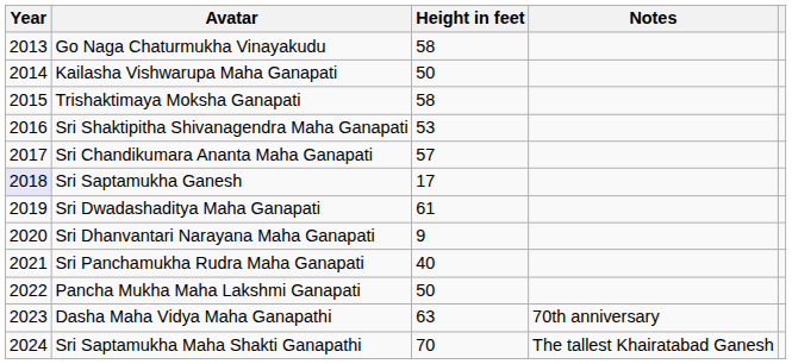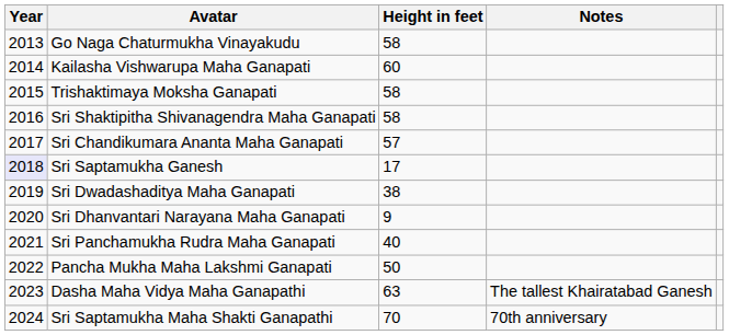Kailasha Vishwarupa Maha Ganapati | Height in feet: 50 -> 60
Sri Shaktipitha Shivanagendra Maha Ganapati | Height in feet: 53 -> 58
Sri Dwadashaditya Maha Ganapati | Height in feet: 61 -> 38
Dasha Maha Vidya Maha Ganapathi | Notes: 70th anniversary -> The tallest Khairatabad Ganesh
Sri Saptamukha Maha Shakti Ganapathi | Notes: The tallest Khairatabad Ganesh -> 70th anniversary
